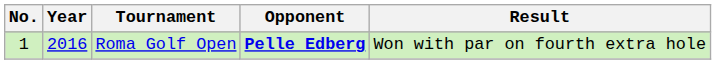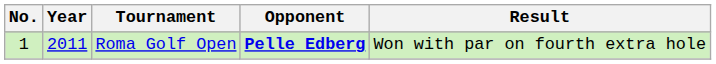Roma Golf Open | Year: 2016 -> 2011
